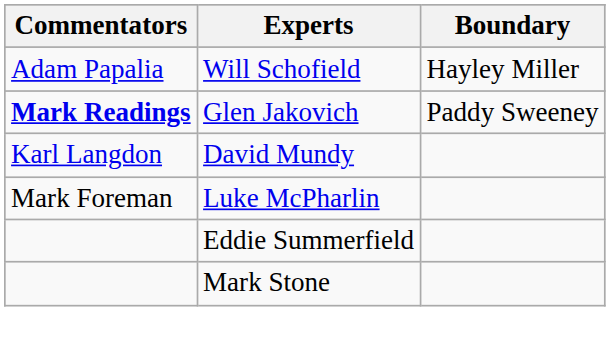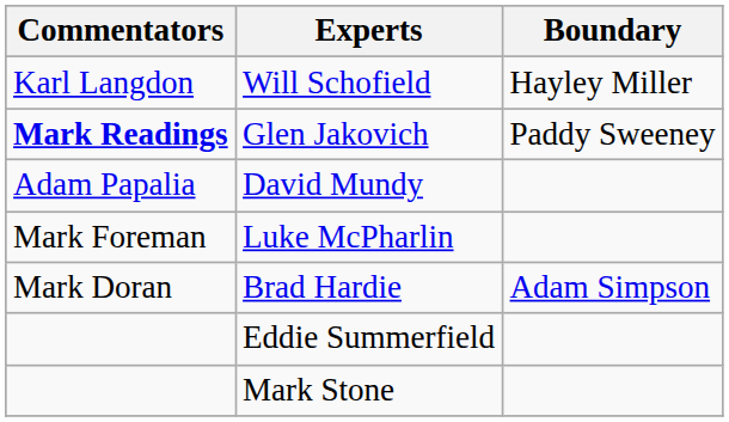Will Schofield | Commentators: Adam Papalia -> Karl Langdon
David Mundy | Commentators: Karl Langdon -> Adam Papalia
+ row: Mark Doran | Brad Hardie | Adam Simpson
